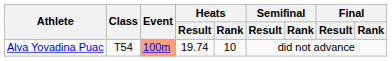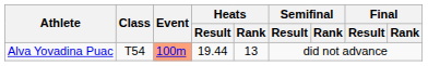Alva Yovadina Puac | Heats / Result: 19.74 -> 19.44
Alva Yovadina Puac | Heats / Rank: 10 -> 13
